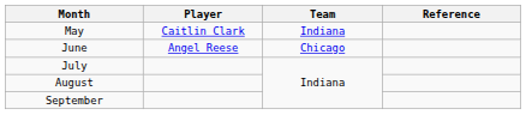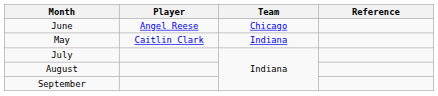rows swapped: May <-> June
